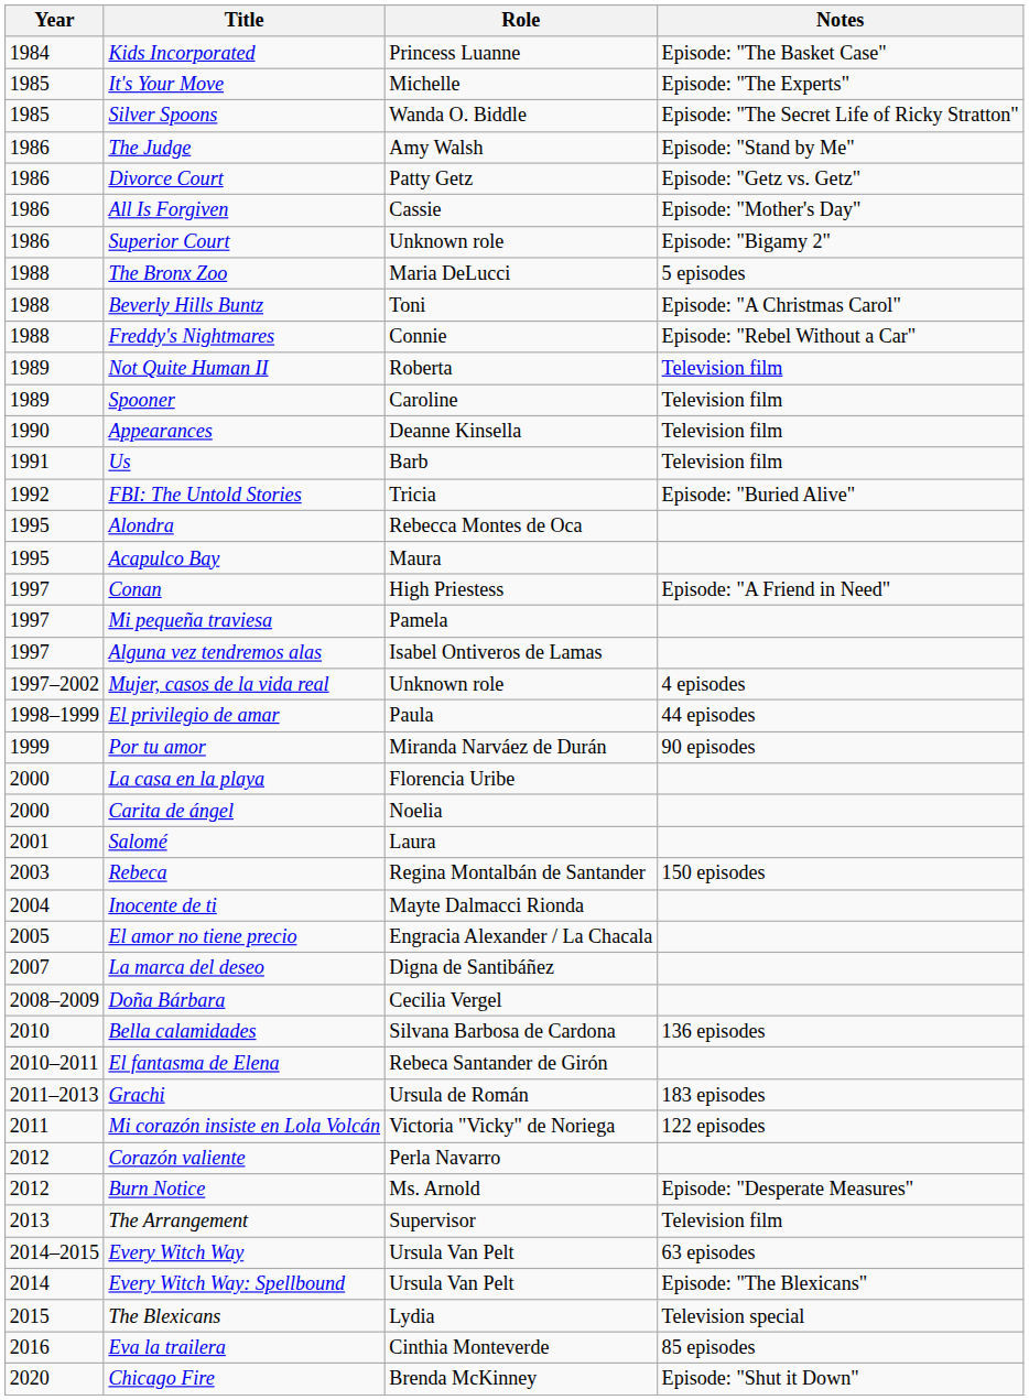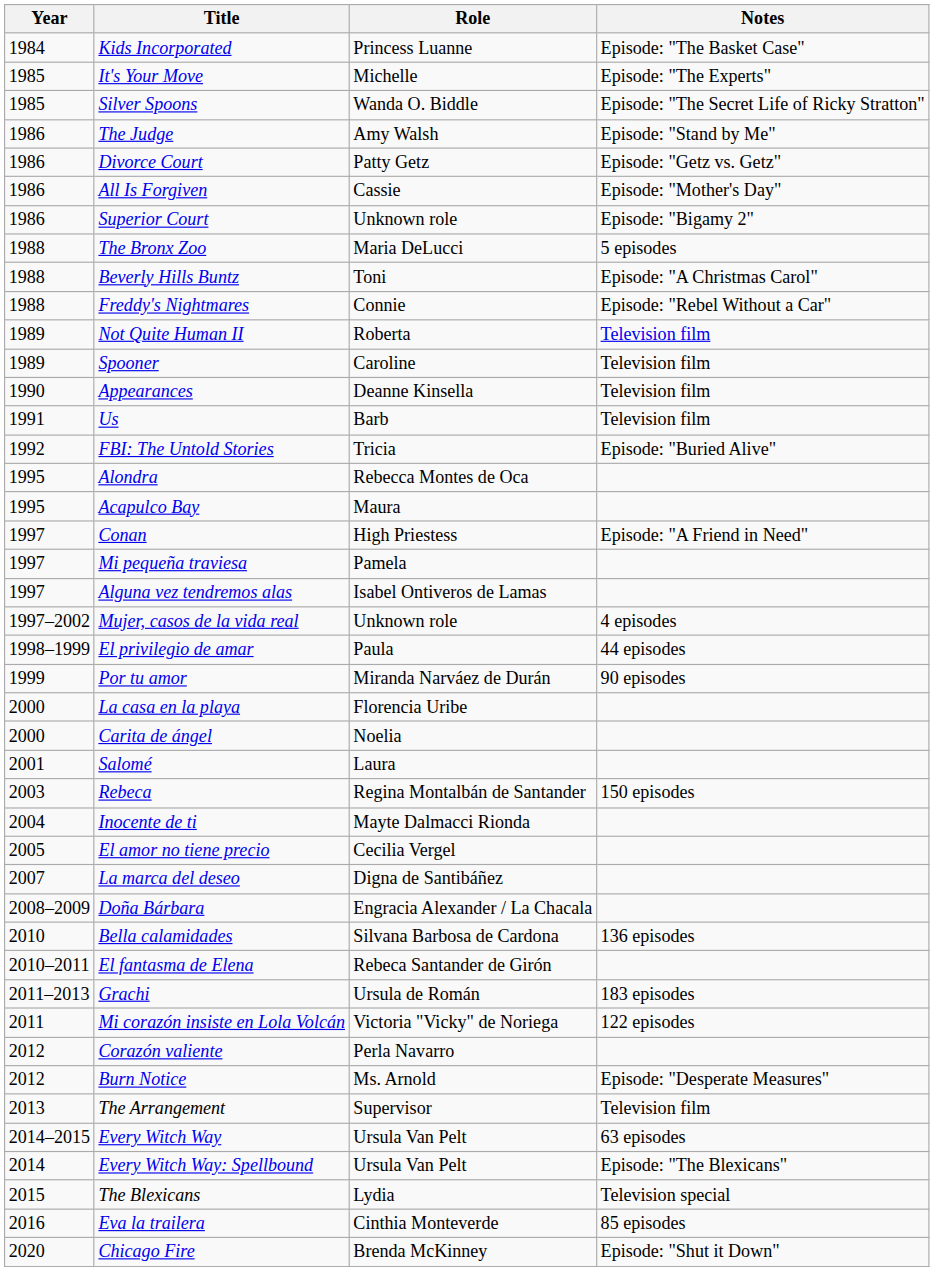El amor no tiene precio | Role: Engracia Alexander / La Chacala -> Cecilia Vergel
Doña Bárbara | Role: Cecilia Vergel -> Engracia Alexander / La Chacala
